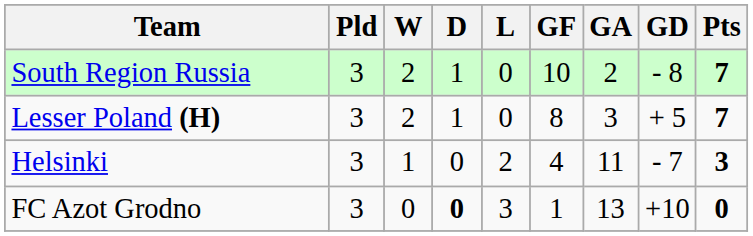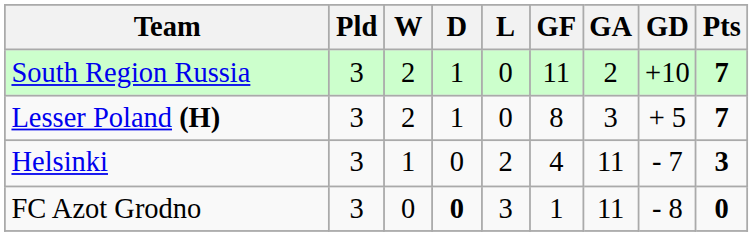South Region Russia | GF: 10 -> 11
South Region Russia | GD: - 8 -> +10
FC Azot Grodno | GA: 13 -> 11
FC Azot Grodno | GD: +10 -> - 8
